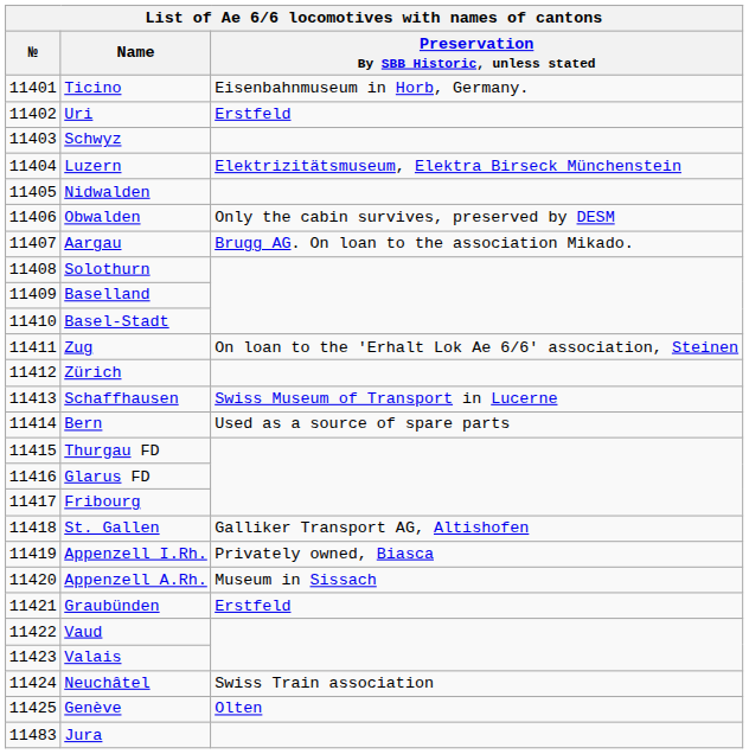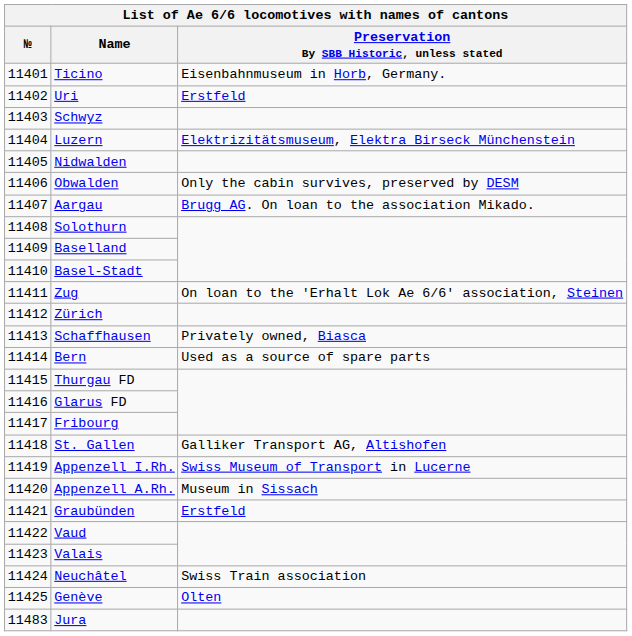Schaffhausen | Preservation By SBB Historic, unless stated: Swiss Museum of Transport in Lucerne -> Privately owned, Biasca
Appenzell I.Rh. | Preservation By SBB Historic, unless stated: Privately owned, Biasca -> Swiss Museum of Transport in Lucerne
